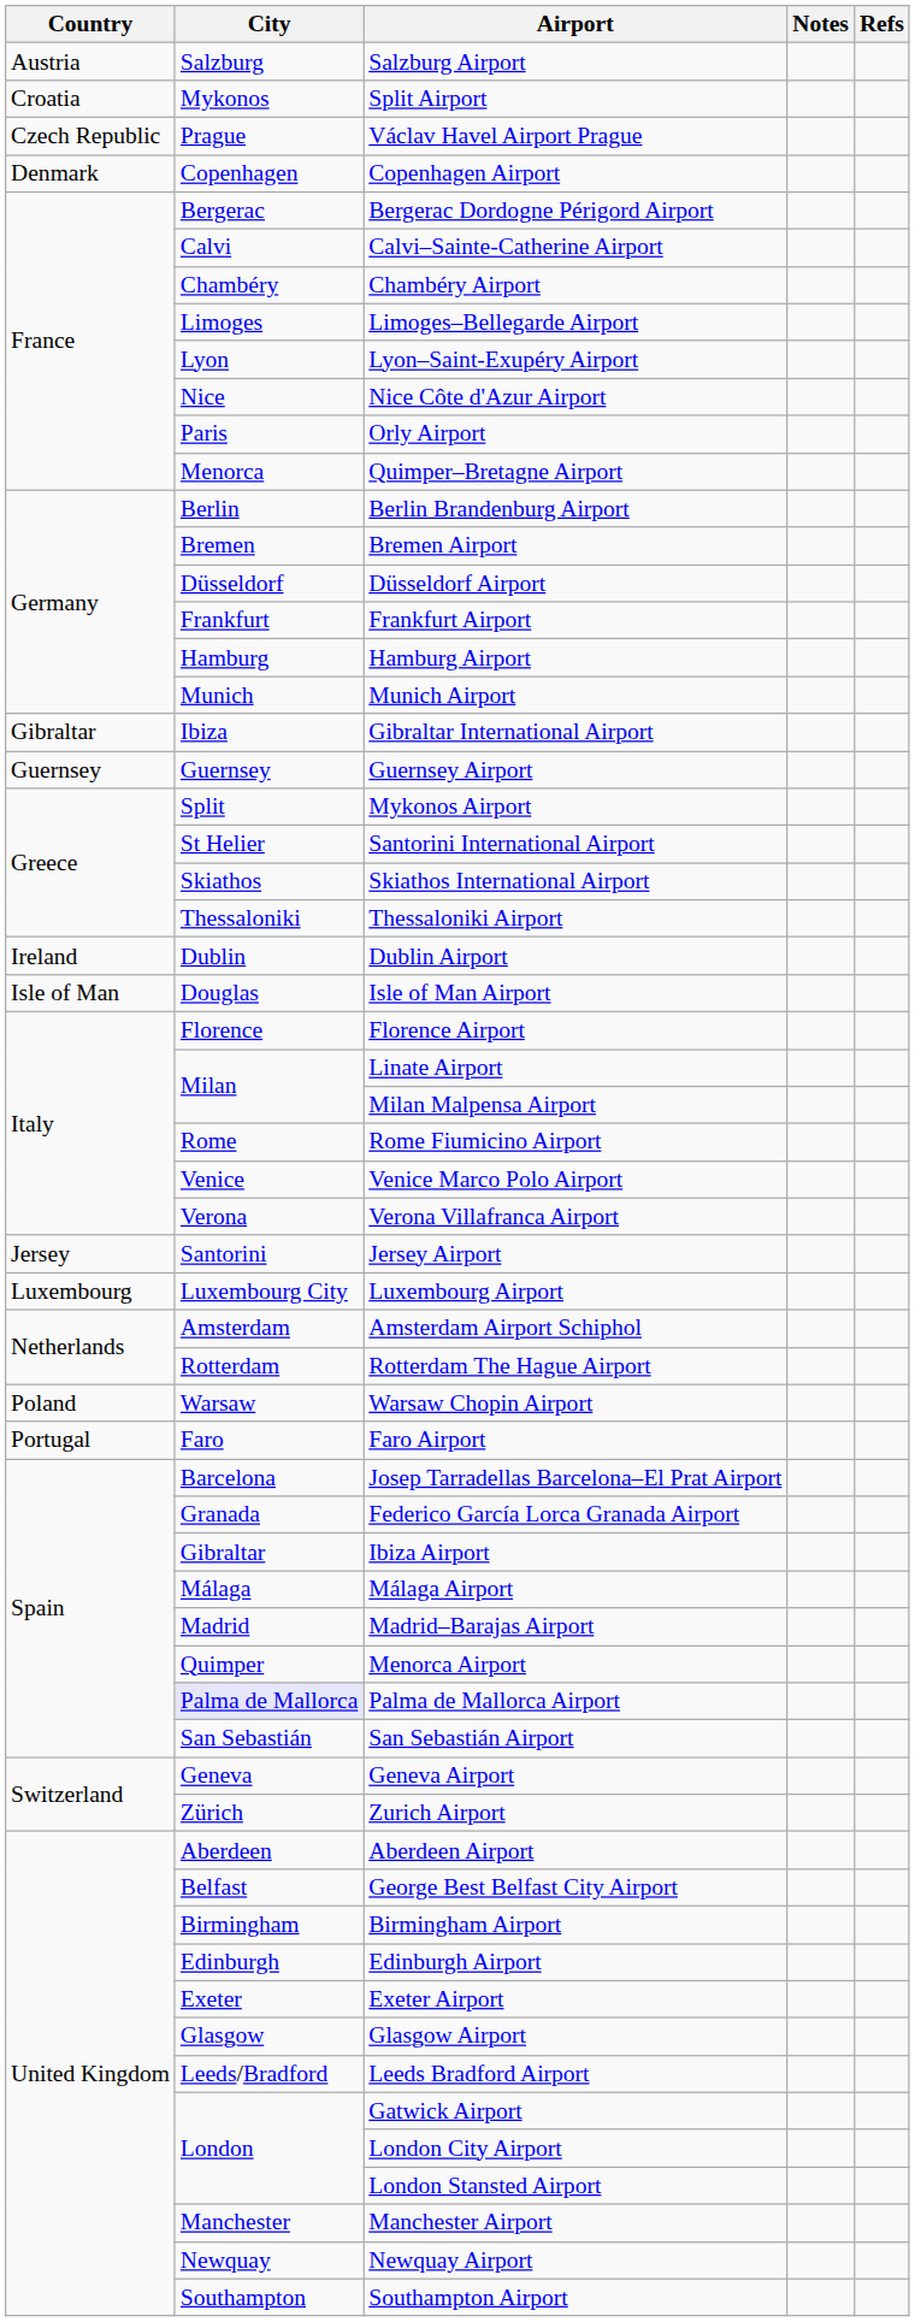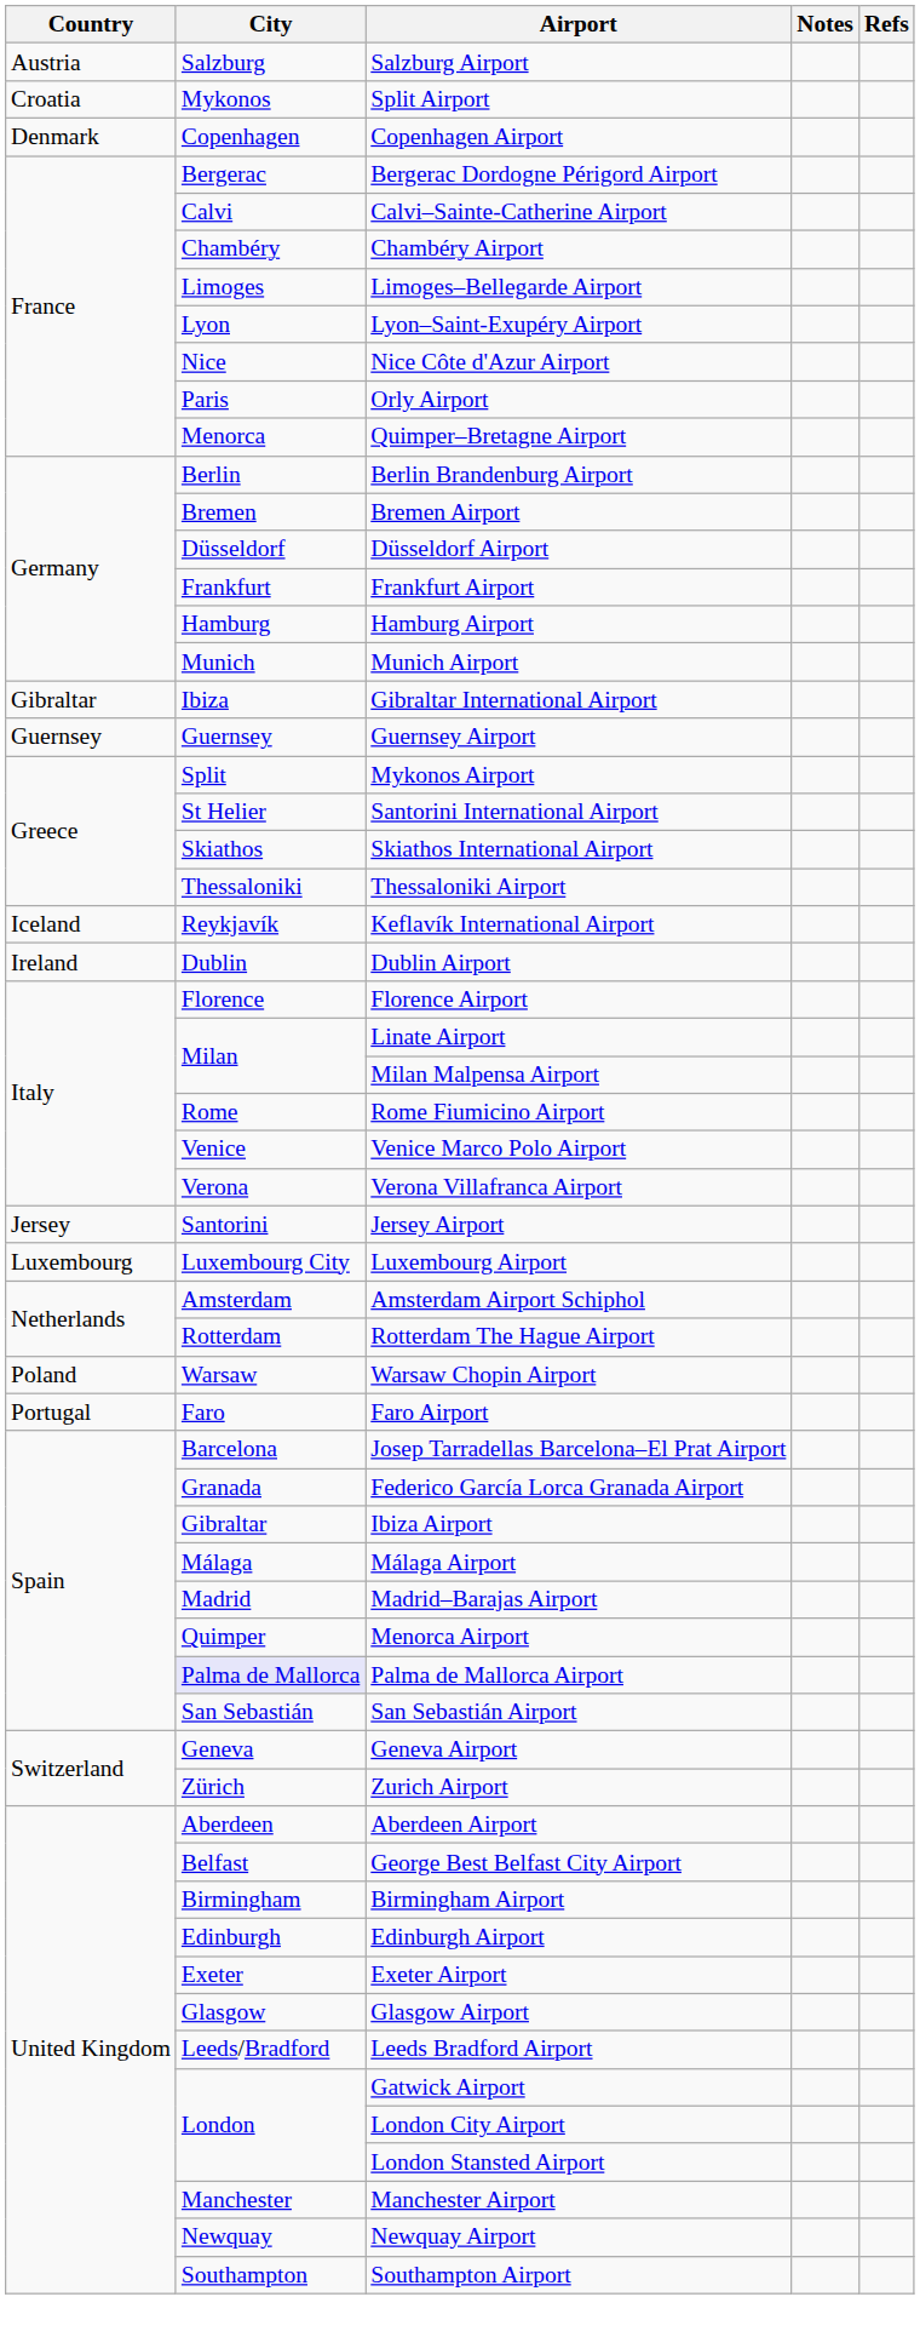- row: Czech Republic | Prague | Václav Havel Airport Prague
+ row: Iceland | Reykjavík | Keflavík International Airport
- row: Isle of Man | Douglas | Isle of Man Airport
